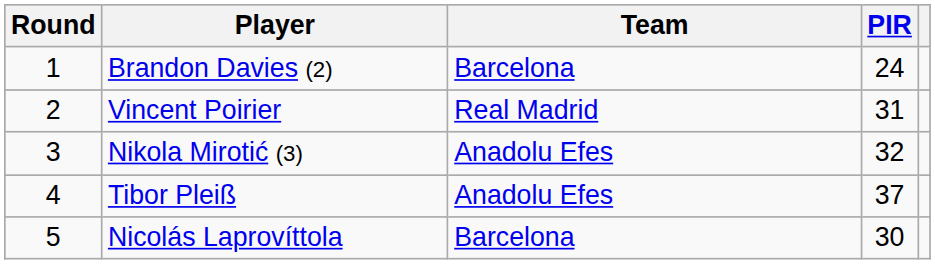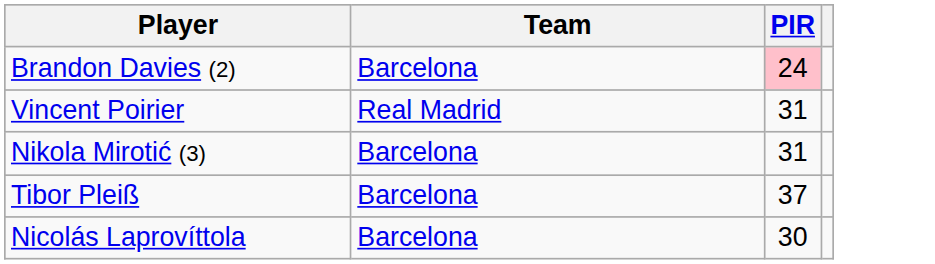- column: Round | 1 | 2 | 3 | 4 | 5
Brandon Davies (2) | PIR: no background -> pink background
Nikola Mirotić (3) | Team: Anadolu Efes -> Barcelona
Nikola Mirotić (3) | PIR: 32 -> 31
Tibor Pleiß | Team: Anadolu Efes -> Barcelona
